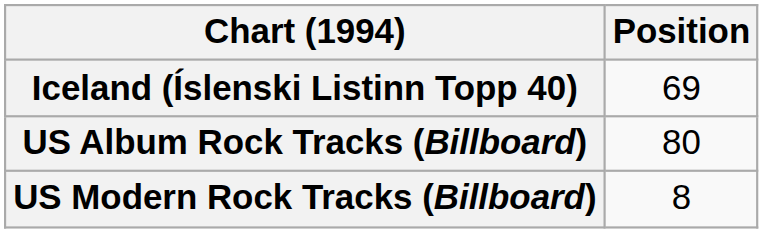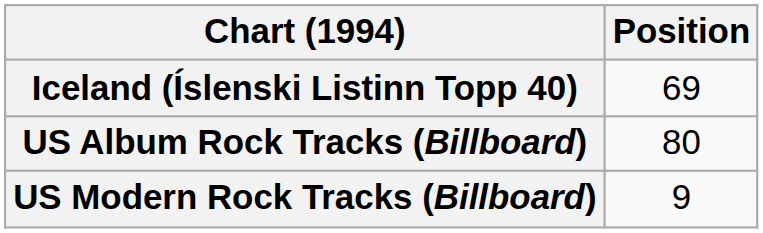US Modern Rock Tracks (Billboard) | Position: 8 -> 9
